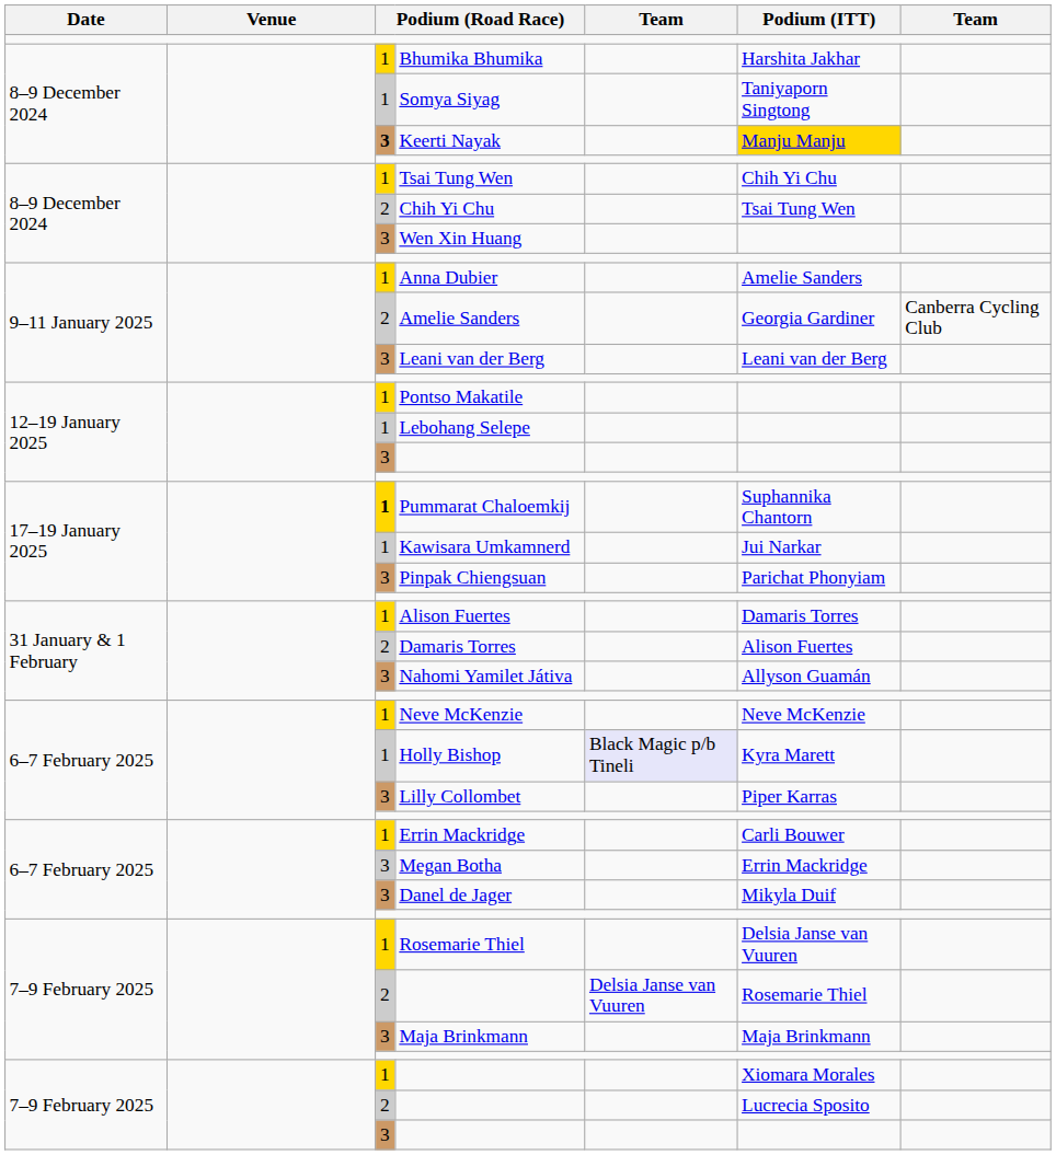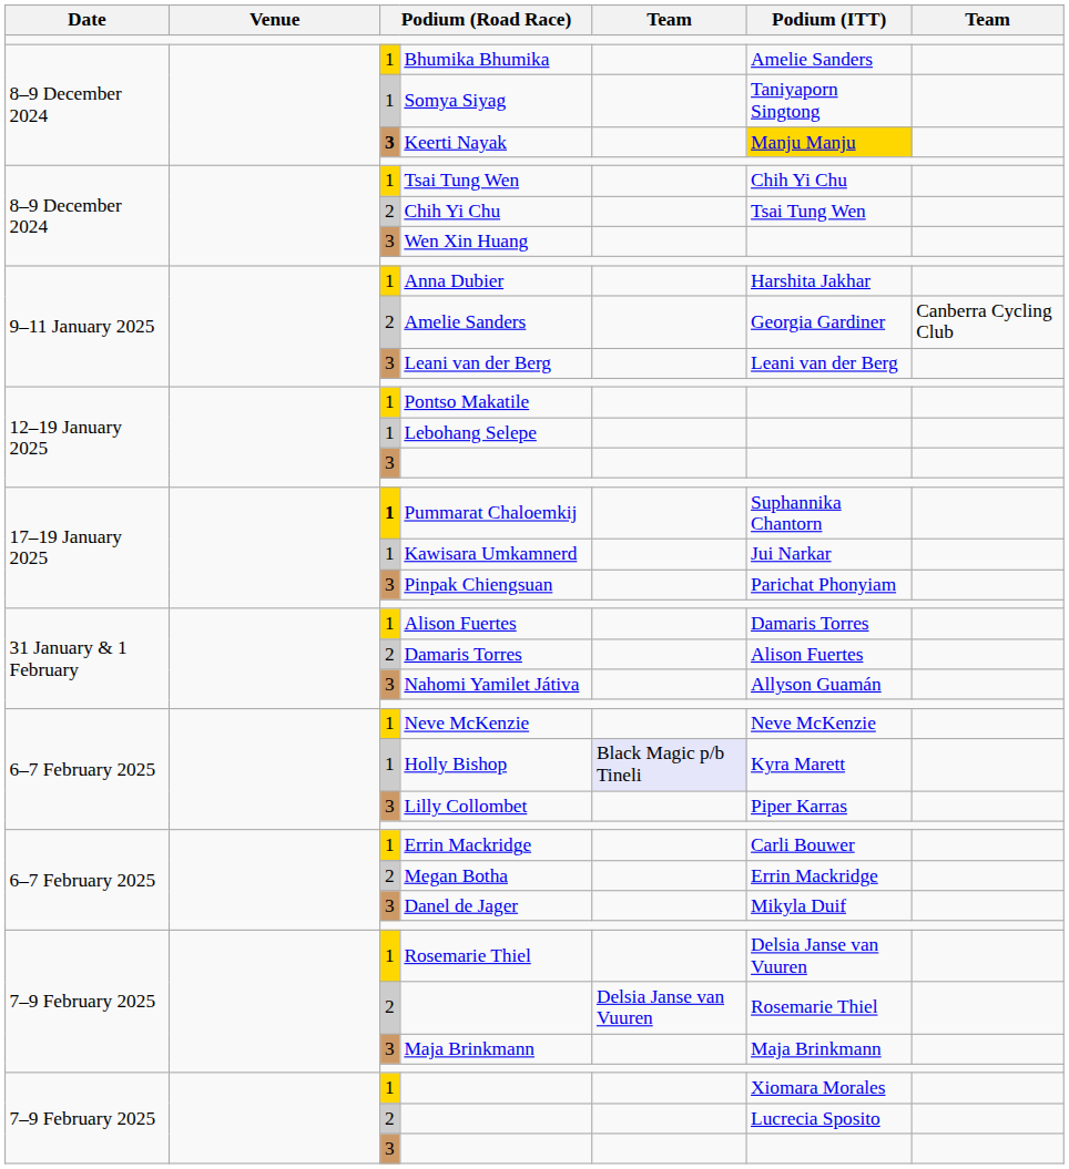Bhumika Bhumika | Podium (ITT): Harshita Jakhar -> Amelie Sanders
Anna Dubier | Podium (ITT): Amelie Sanders -> Harshita Jakhar
Megan Botha | column 3: 3 -> 2
